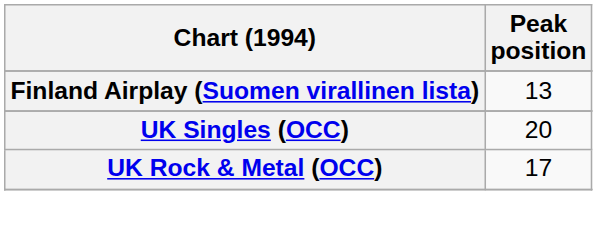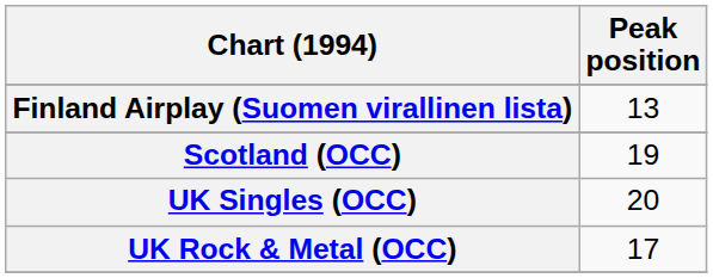+ row: Scotland (OCC) | 19
